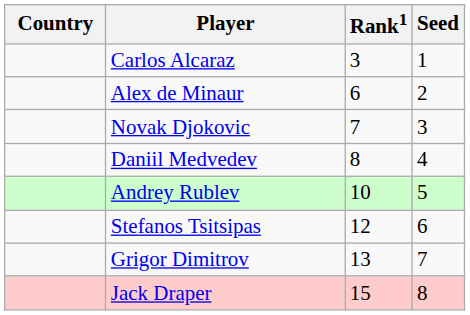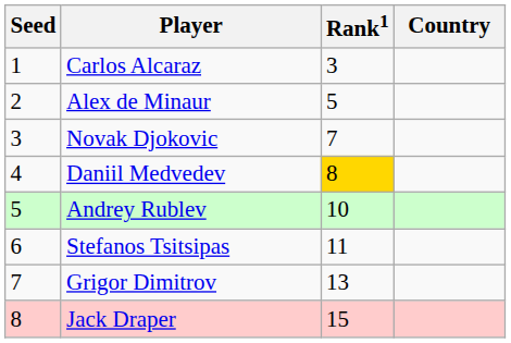columns swapped: Country <-> Seed
Alex de Minaur | Rank1: 6 -> 5
Daniil Medvedev | Rank1: no background -> gold background
Stefanos Tsitsipas | Rank1: 12 -> 11
